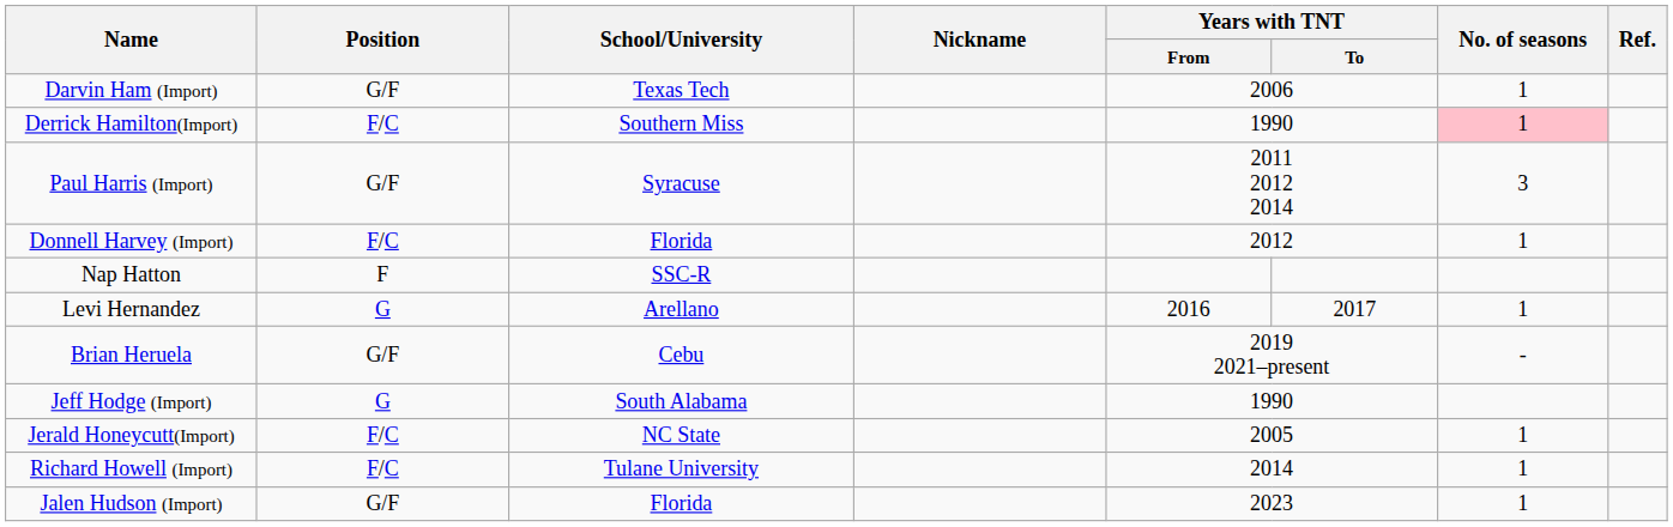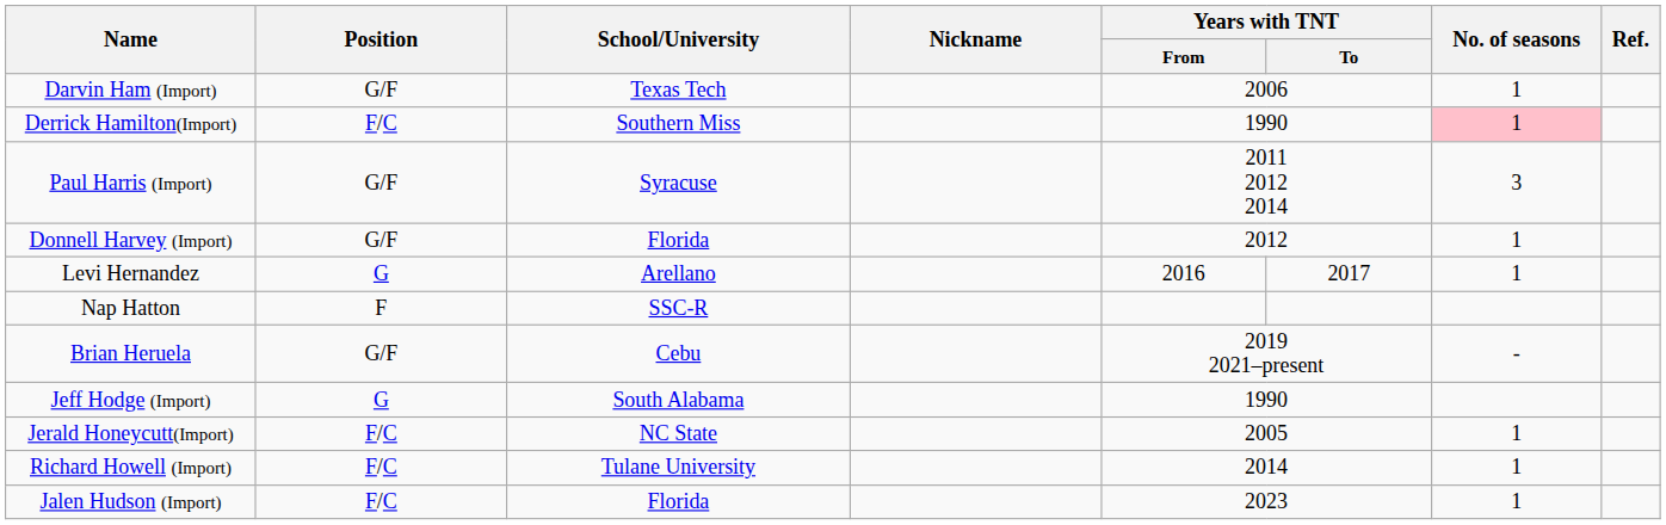Donnell Harvey (Import) | Position: F/C -> G/F
rows swapped: Nap Hatton <-> Levi Hernandez
Jalen Hudson (Import) | Position: G/F -> F/C
